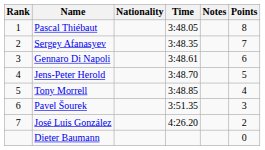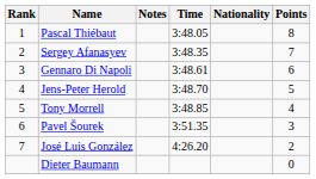columns swapped: Nationality <-> Notes
